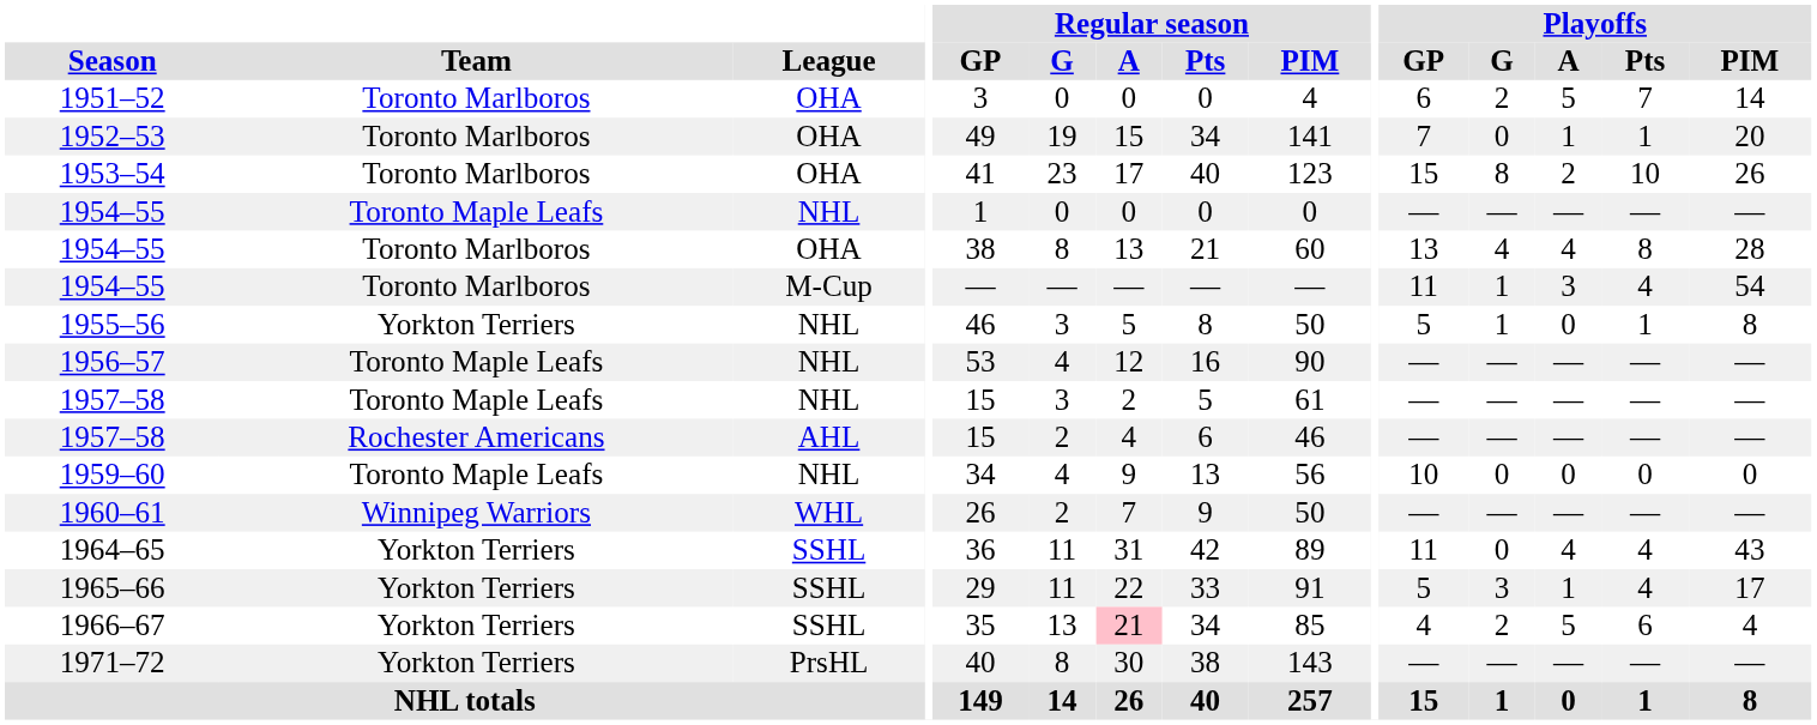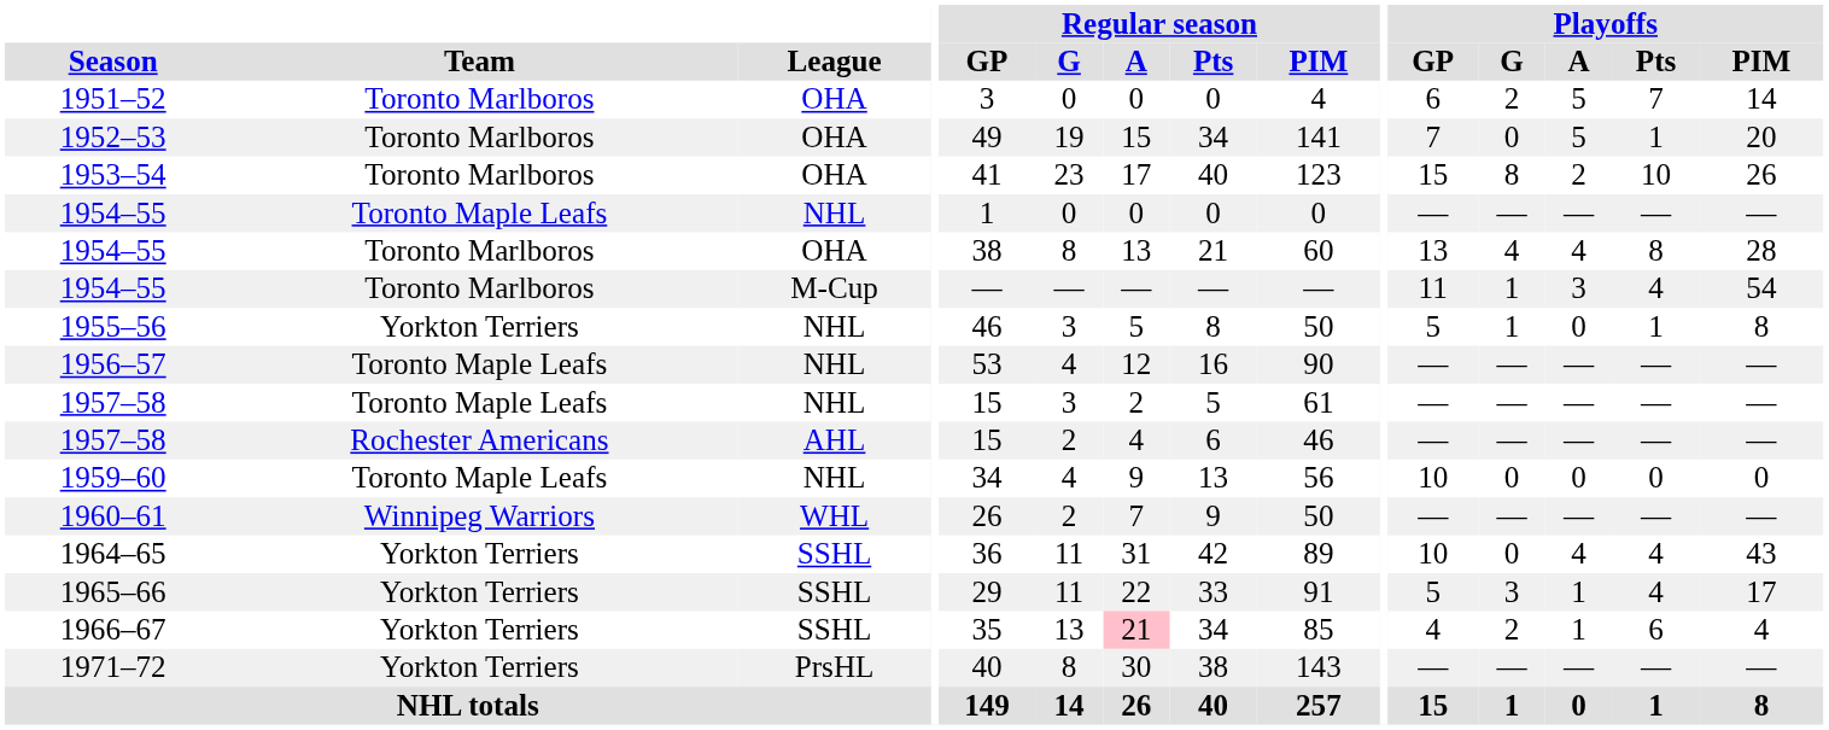1952–53 | Playoffs / A: 1 -> 5
1964–65 | Playoffs / GP: 11 -> 10
1966–67 | Playoffs / A: 5 -> 1
